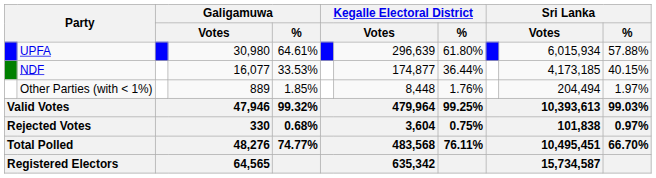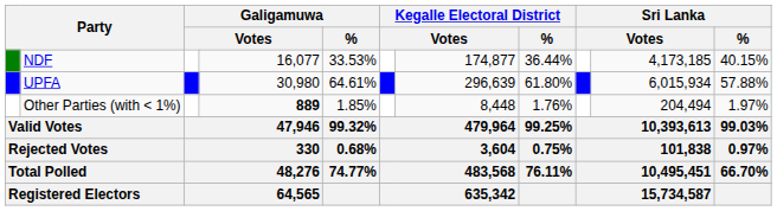rows swapped: UPFA <-> NDF
Other Parties (with < 1%) | column 4: normal -> bold
